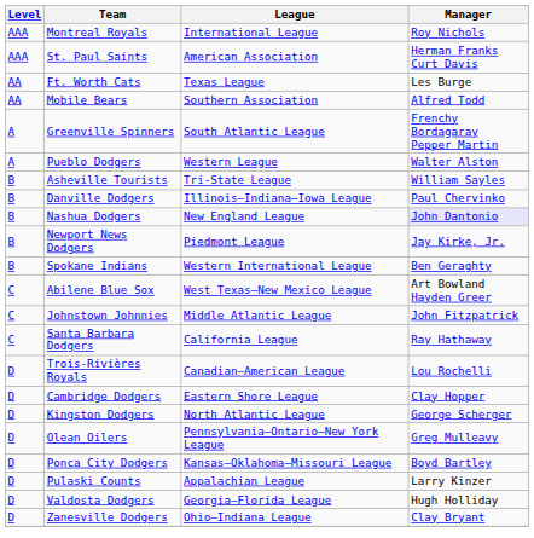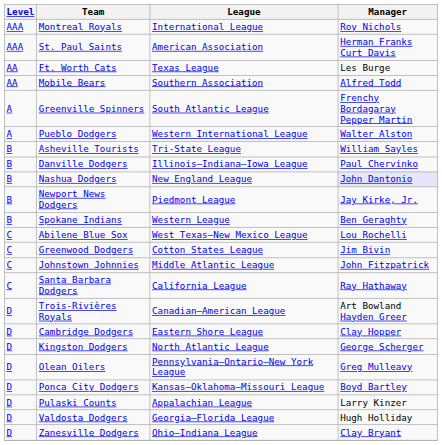Pueblo Dodgers | League: Western League -> Western International League
Spokane Indians | League: Western International League -> Western League
Abilene Blue Sox | Manager: Art Bowland Hayden Greer -> Lou Rochelli
+ row: C | Greenwood Dodgers | Cotton States League | Jim Bivin
Trois-Rivières Royals | Manager: Lou Rochelli -> Art Bowland Hayden Greer
